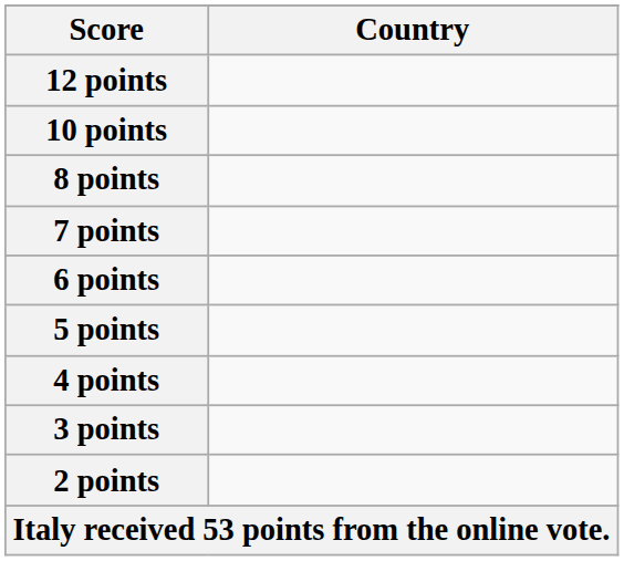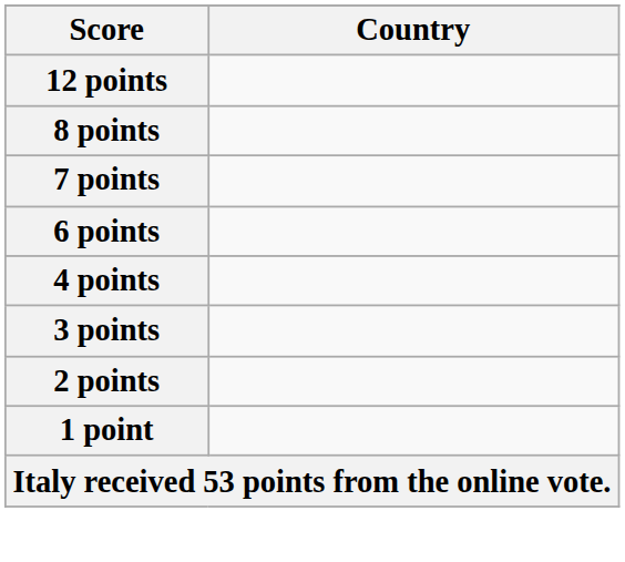- row: 10 points
- row: 5 points
+ row: 1 point
